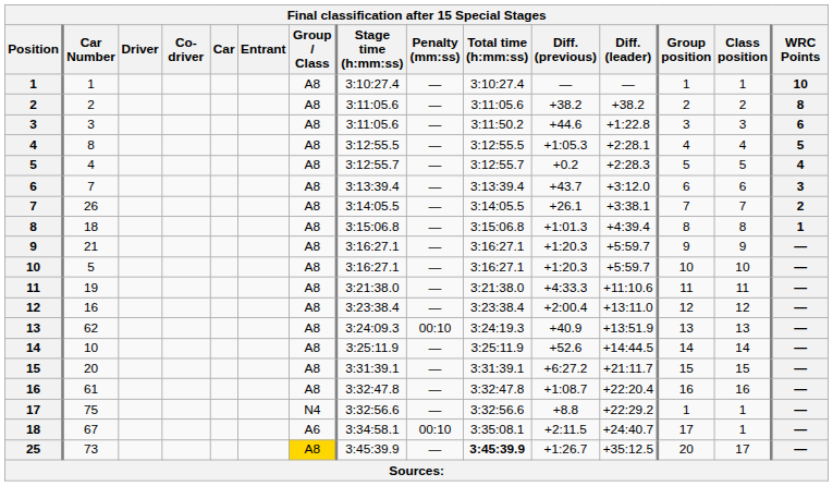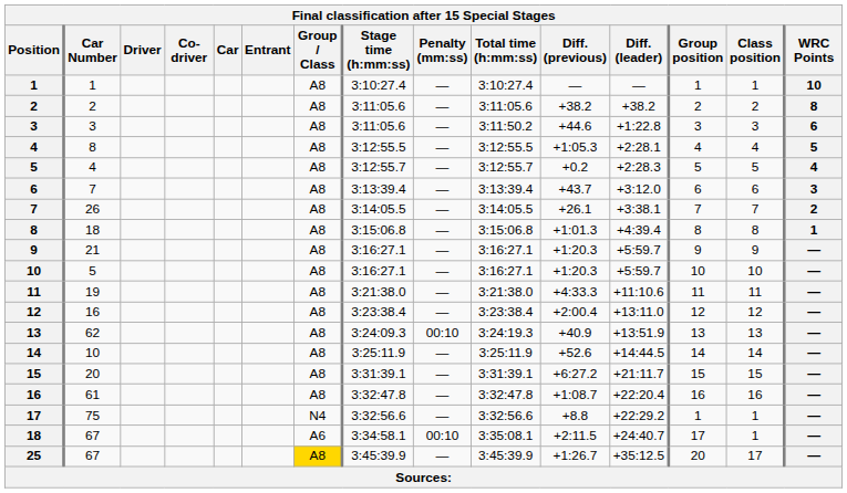25 | Car Number: 73 -> 67
25 | Total time (h:mm:ss): bold -> normal
